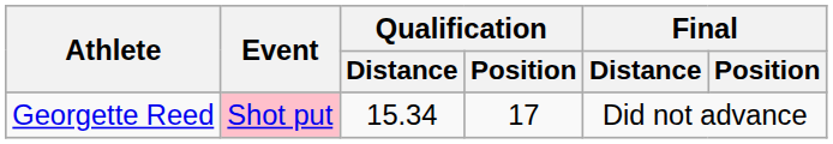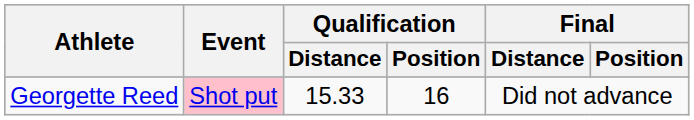Georgette Reed | Qualification / Distance: 15.34 -> 15.33
Georgette Reed | Qualification / Position: 17 -> 16
